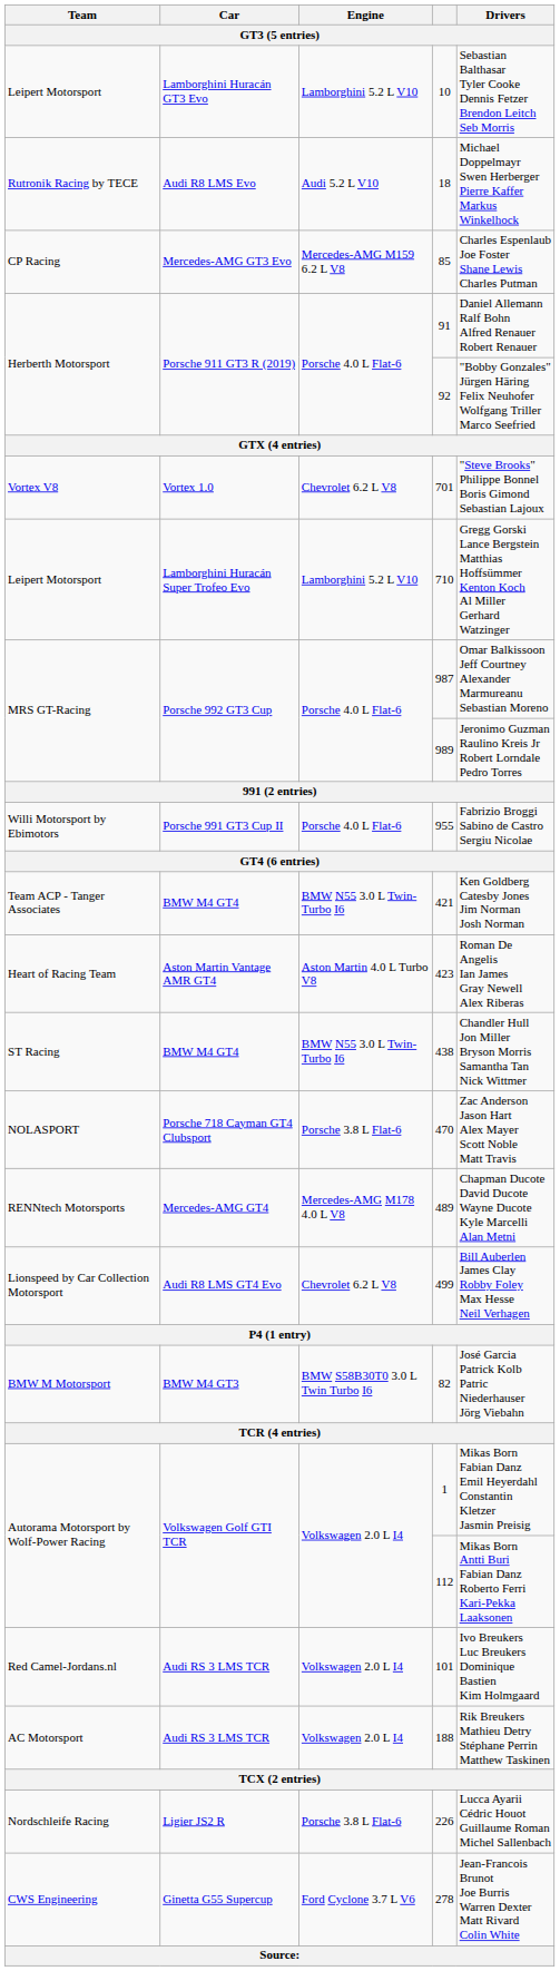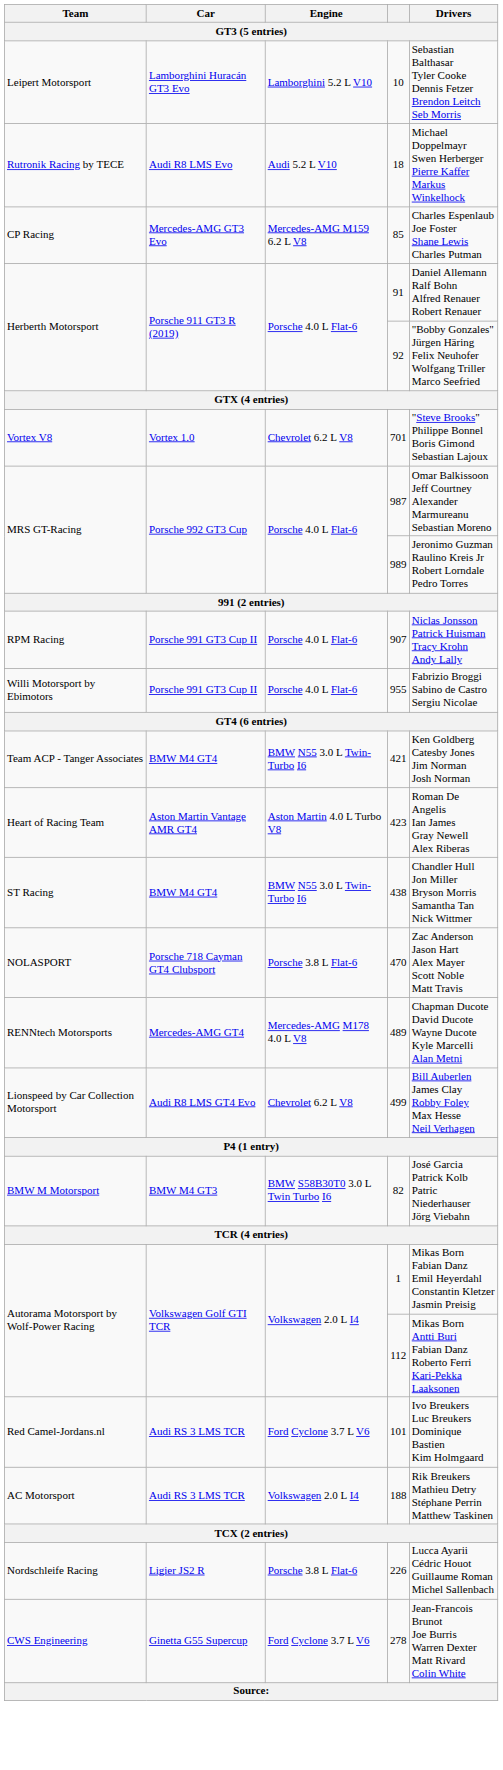- row: Leipert Motorsport | Lamborghini Huracán Super Trofeo Evo | Lamborghini 5.2 L V10 | 710 | Gregg Gorski Lance Bergstein Matthias Hoffsümmer Kenton Koch Al Miller Gerhard Watzinger
+ row: RPM Racing | Porsche 991 GT3 Cup II | Porsche 4.0 L Flat-6 | 907 | Niclas Jonsson Patrick Huisman Tracy Krohn Andy Lally
101 | Engine: Volkswagen 2.0 L I4 -> Ford Cyclone 3.7 L V6
